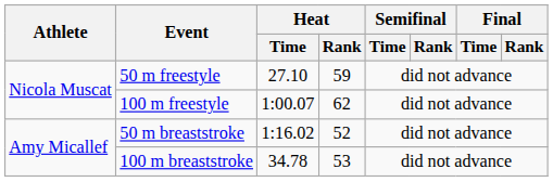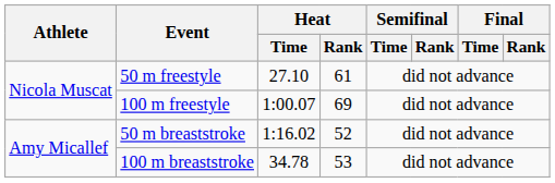50 m freestyle | Heat / Rank: 59 -> 61
100 m freestyle | Heat / Rank: 62 -> 69
